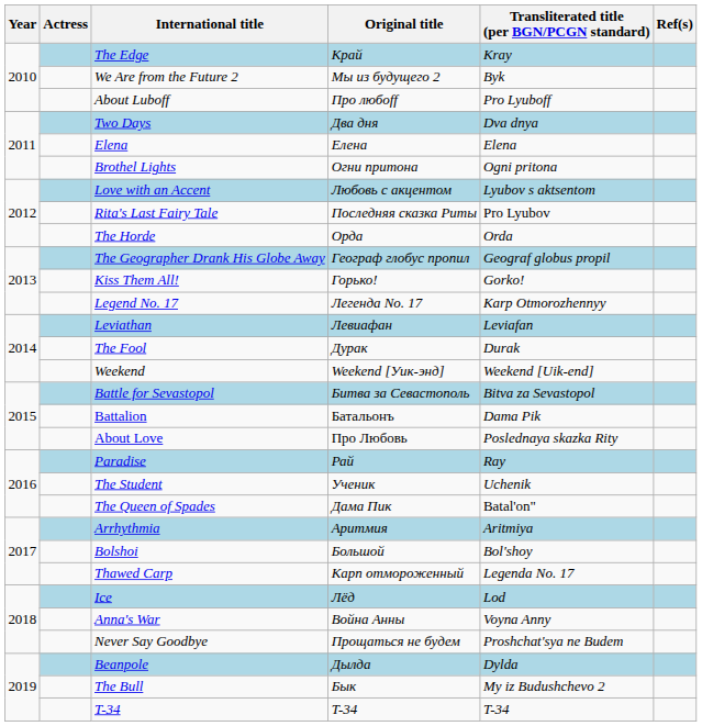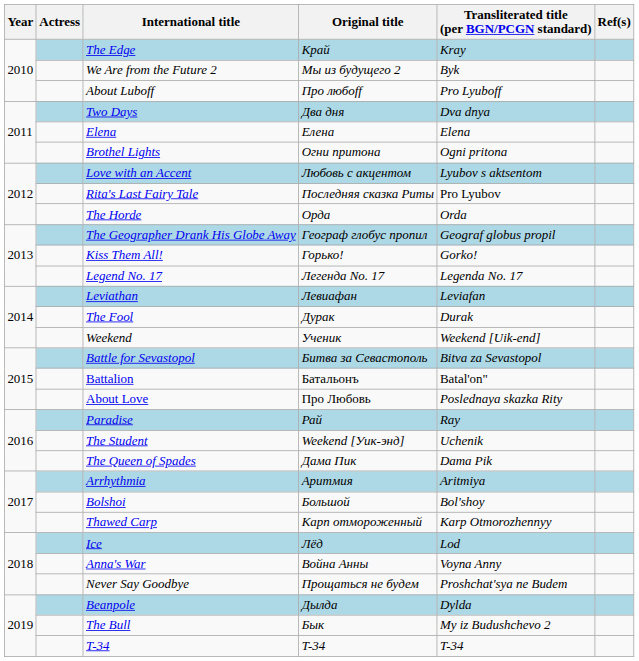Legend No. 17 | Transliterated title (per BGN/PCGN standard): Karp Otmorozhennyy -> Legenda No. 17
Weekend | Original title: Weekend [Уик-энд] -> Ученик
Battalion | Transliterated title (per BGN/PCGN standard): Dama Pik -> Batal'on"
The Student | Original title: Ученик -> Weekend [Уик-энд]
The Queen of Spades | Transliterated title (per BGN/PCGN standard): Batal'on" -> Dama Pik
Thawed Carp | Transliterated title (per BGN/PCGN standard): Legenda No. 17 -> Karp Otmorozhennyy
